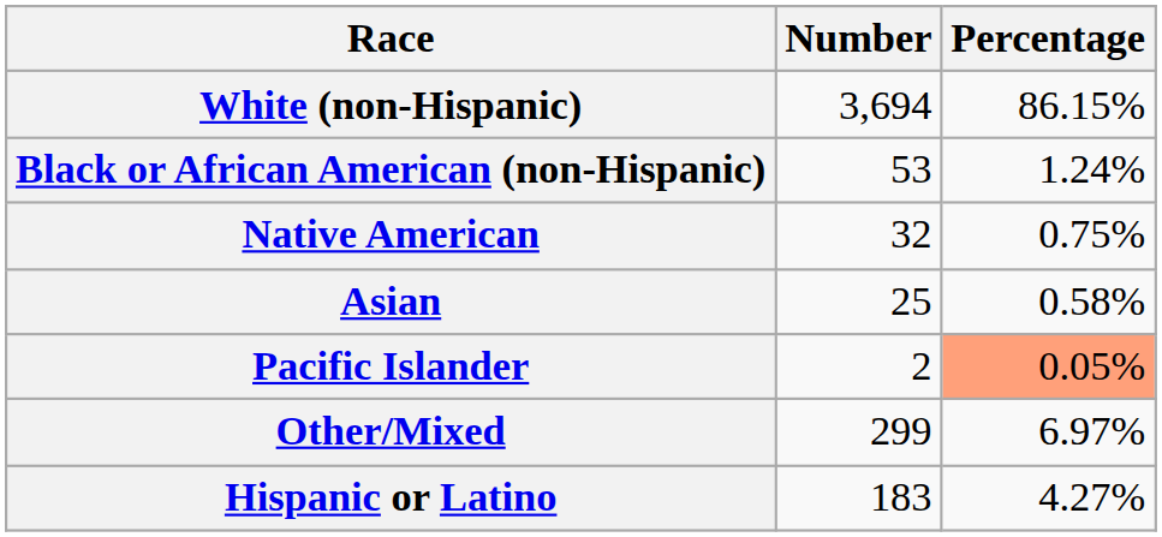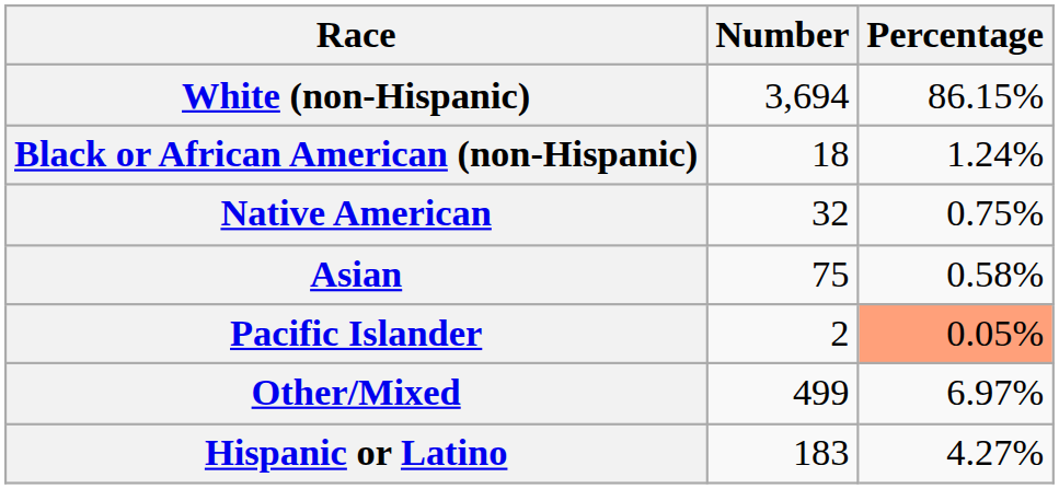Black or African American (non-Hispanic) | Number: 53 -> 18
Asian | Number: 25 -> 75
Other/Mixed | Number: 299 -> 499
